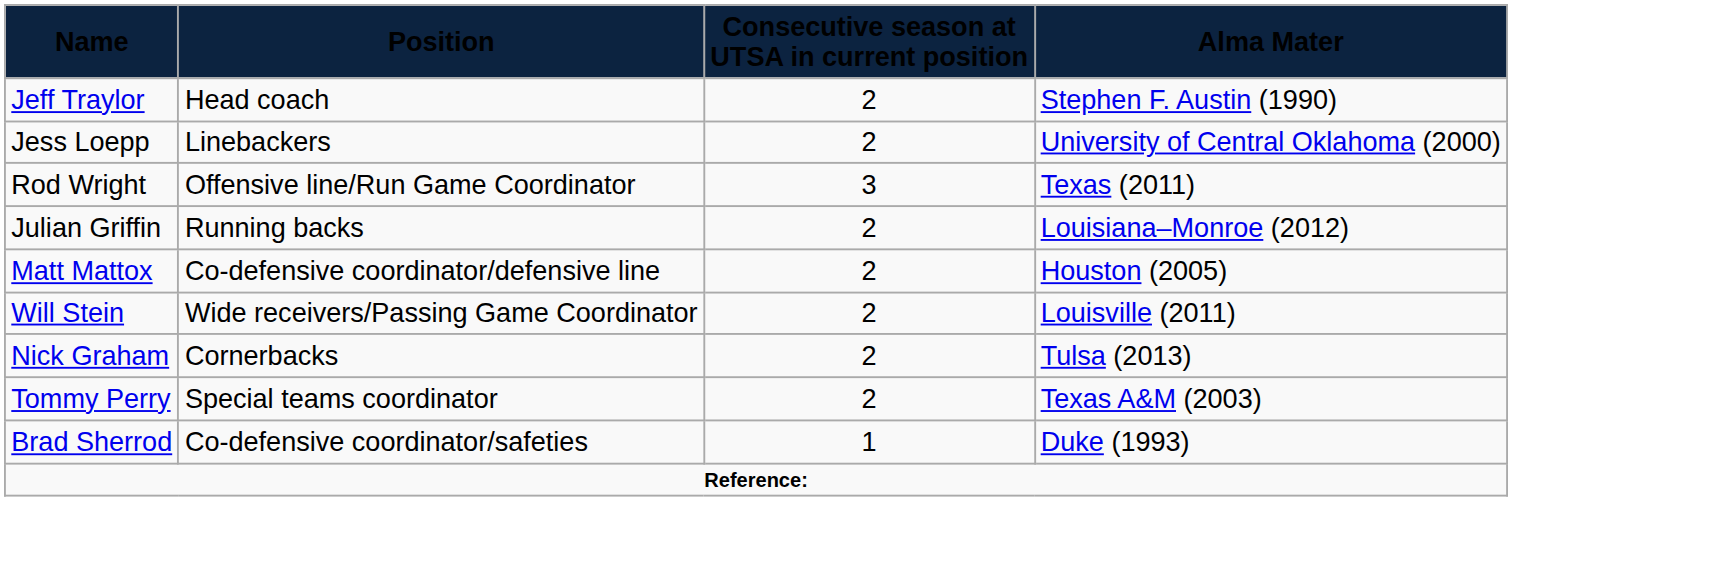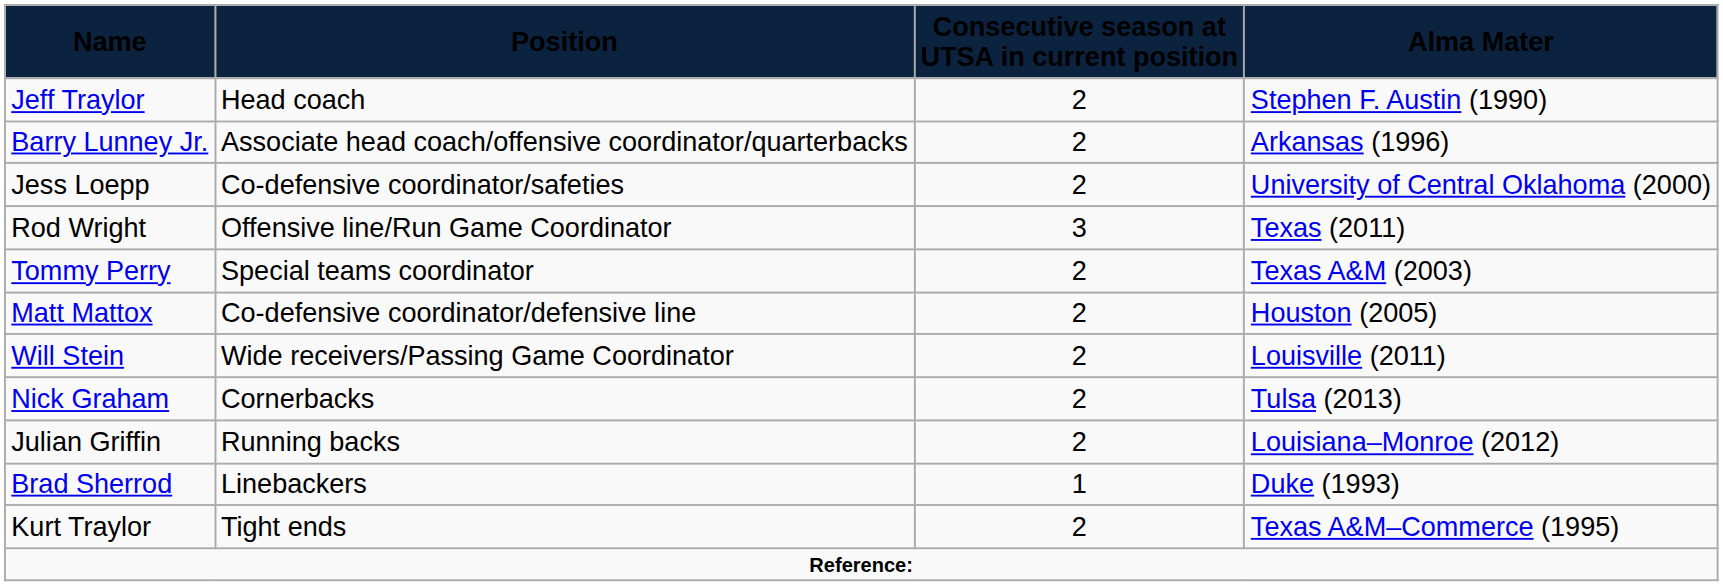+ row: Barry Lunney Jr. | Associate head coach/offensive coordinator/quarterbacks | 2 | Arkansas (1996)
Jess Loepp | Position: Linebackers -> Co-defensive coordinator/safeties
rows swapped: Tommy Perry <-> Julian Griffin
Brad Sherrod | Position: Co-defensive coordinator/safeties -> Linebackers
+ row: Kurt Traylor | Tight ends | 2 | Texas A&M–Commerce (1995)
